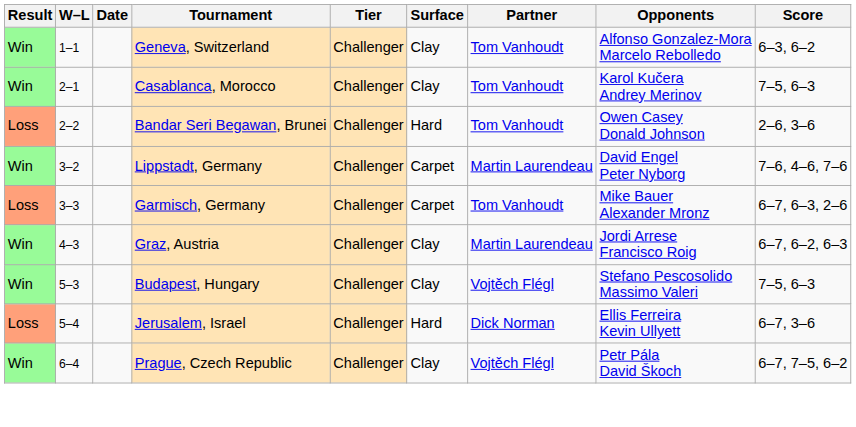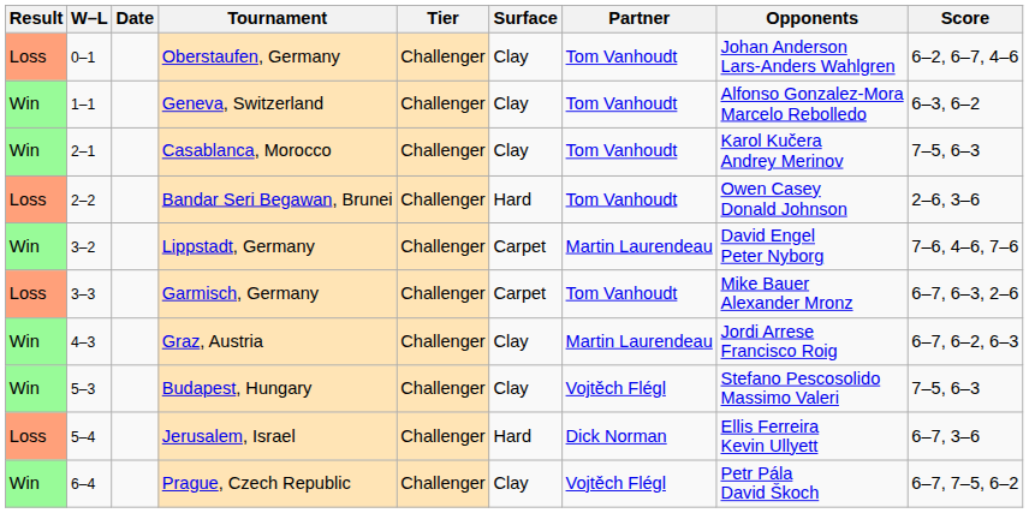+ row: Loss | 0–1 | Oberstaufen, Germany | Challenger | Clay | Tom Vanhoudt | Johan Anderson Lars-Anders Wahlgren | 6–2, 6–7, 4–6
